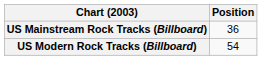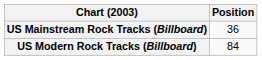US Modern Rock Tracks (Billboard) | Position: 54 -> 84
